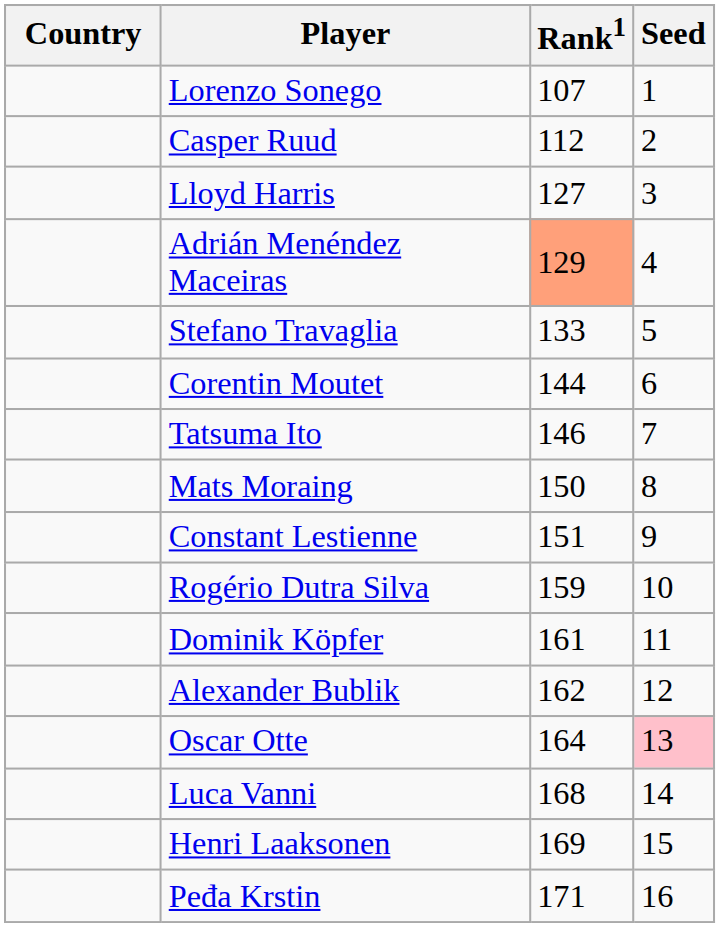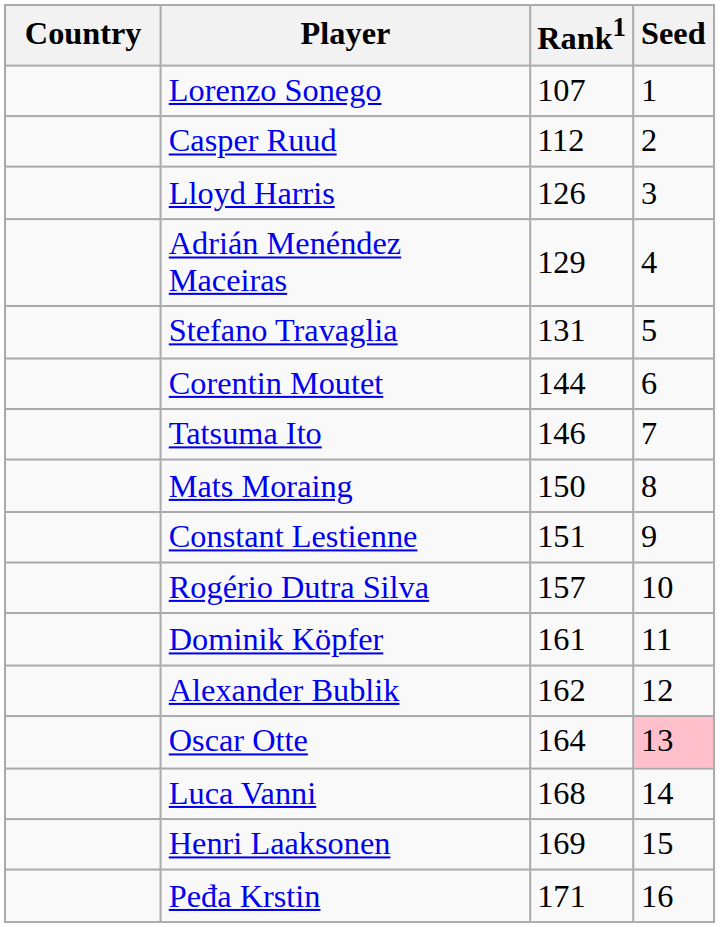Lloyd Harris | Rank1: 127 -> 126
Adrián Menéndez Maceiras | Rank1: lightsalmon background -> no background
Stefano Travaglia | Rank1: 133 -> 131
Rogério Dutra Silva | Rank1: 159 -> 157
